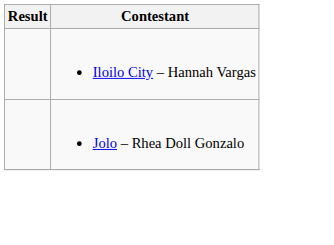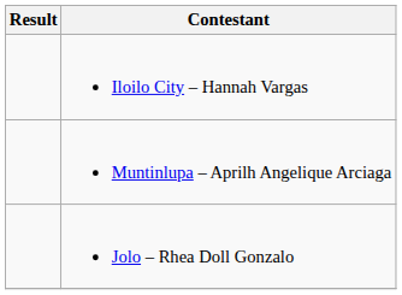+ row: Muntinlupa – Aprilh Angelique Arciaga
